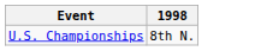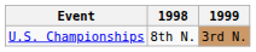+ column: 1999 | 3rd N.
